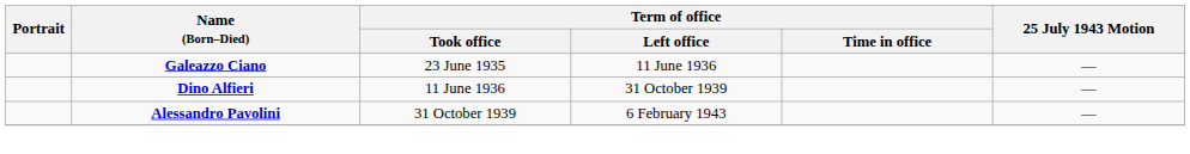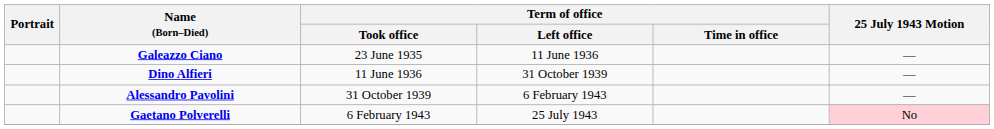+ row: Gaetano Polverelli | 6 February 1943 | 25 July 1943 | No
